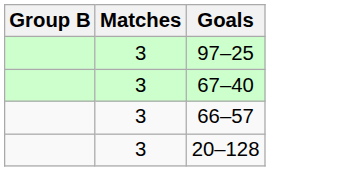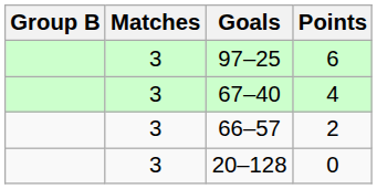+ column: Points | 6 | 4 | 2 | 0
